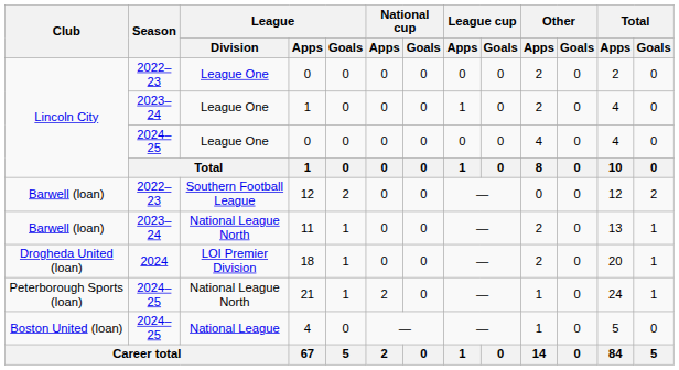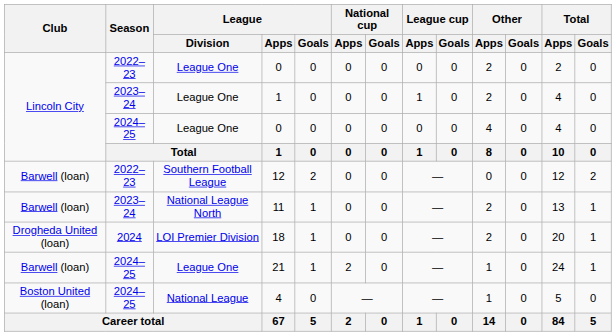21 | Club: Peterborough Sports (loan) -> Barwell (loan)
21 | League / Division: National League North -> League One
